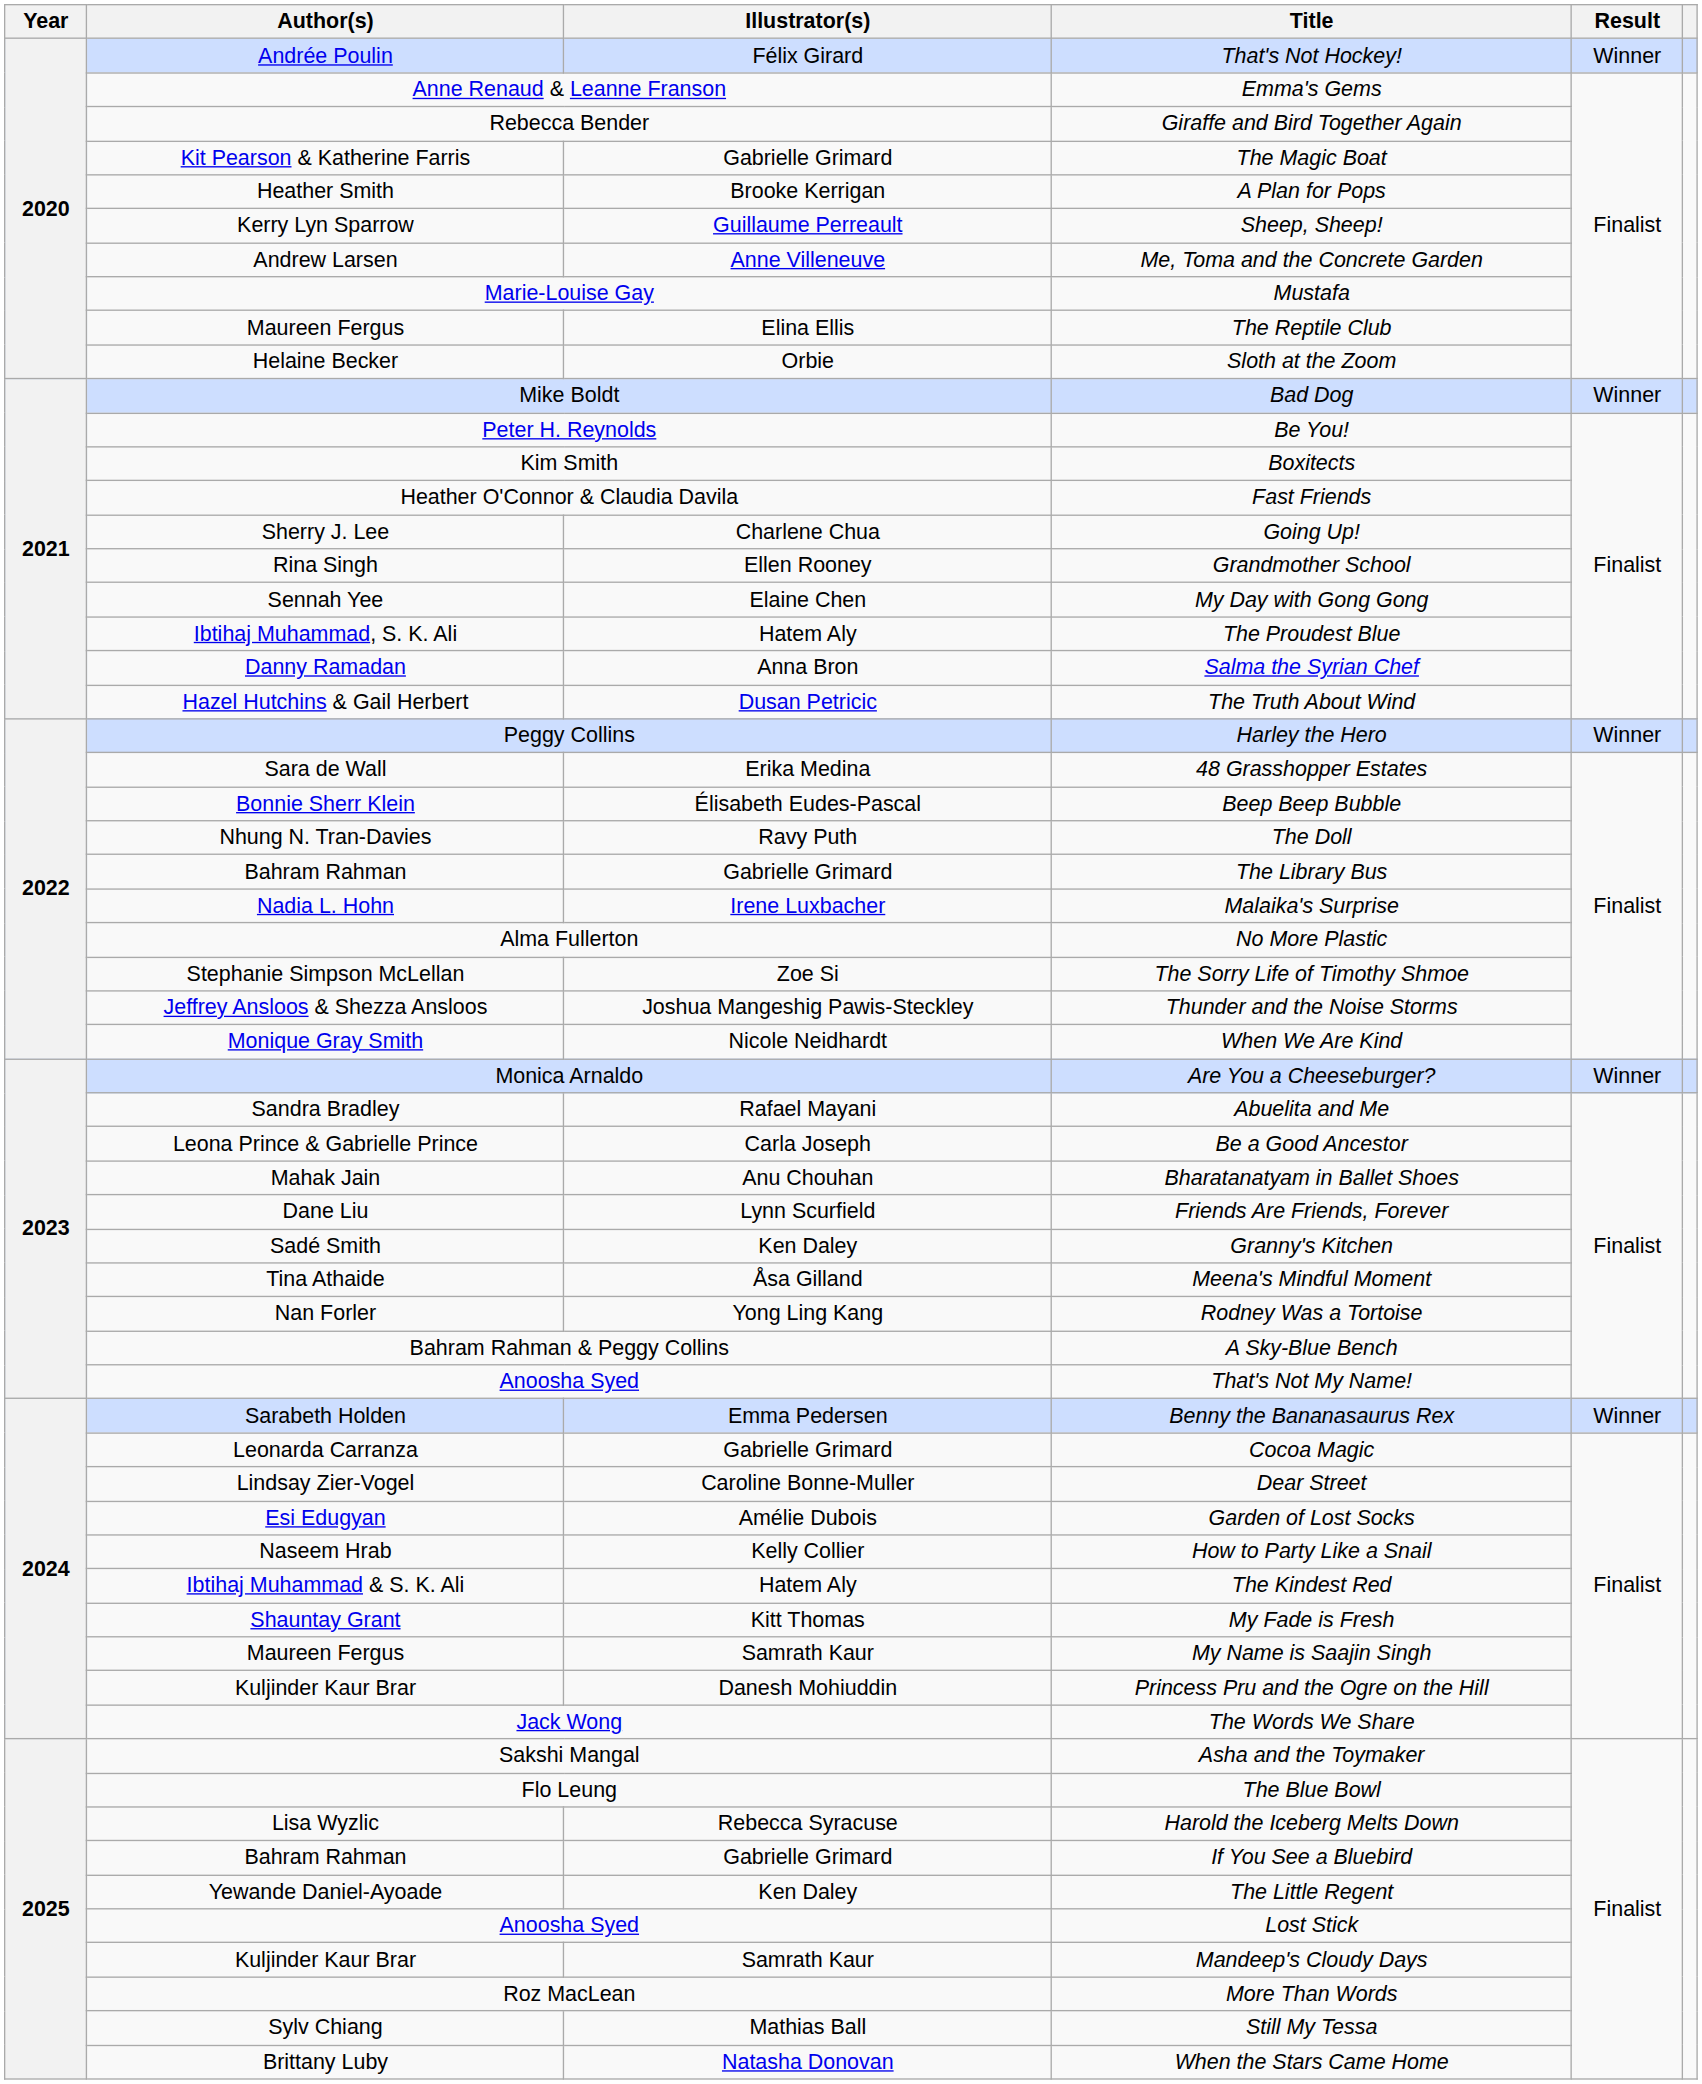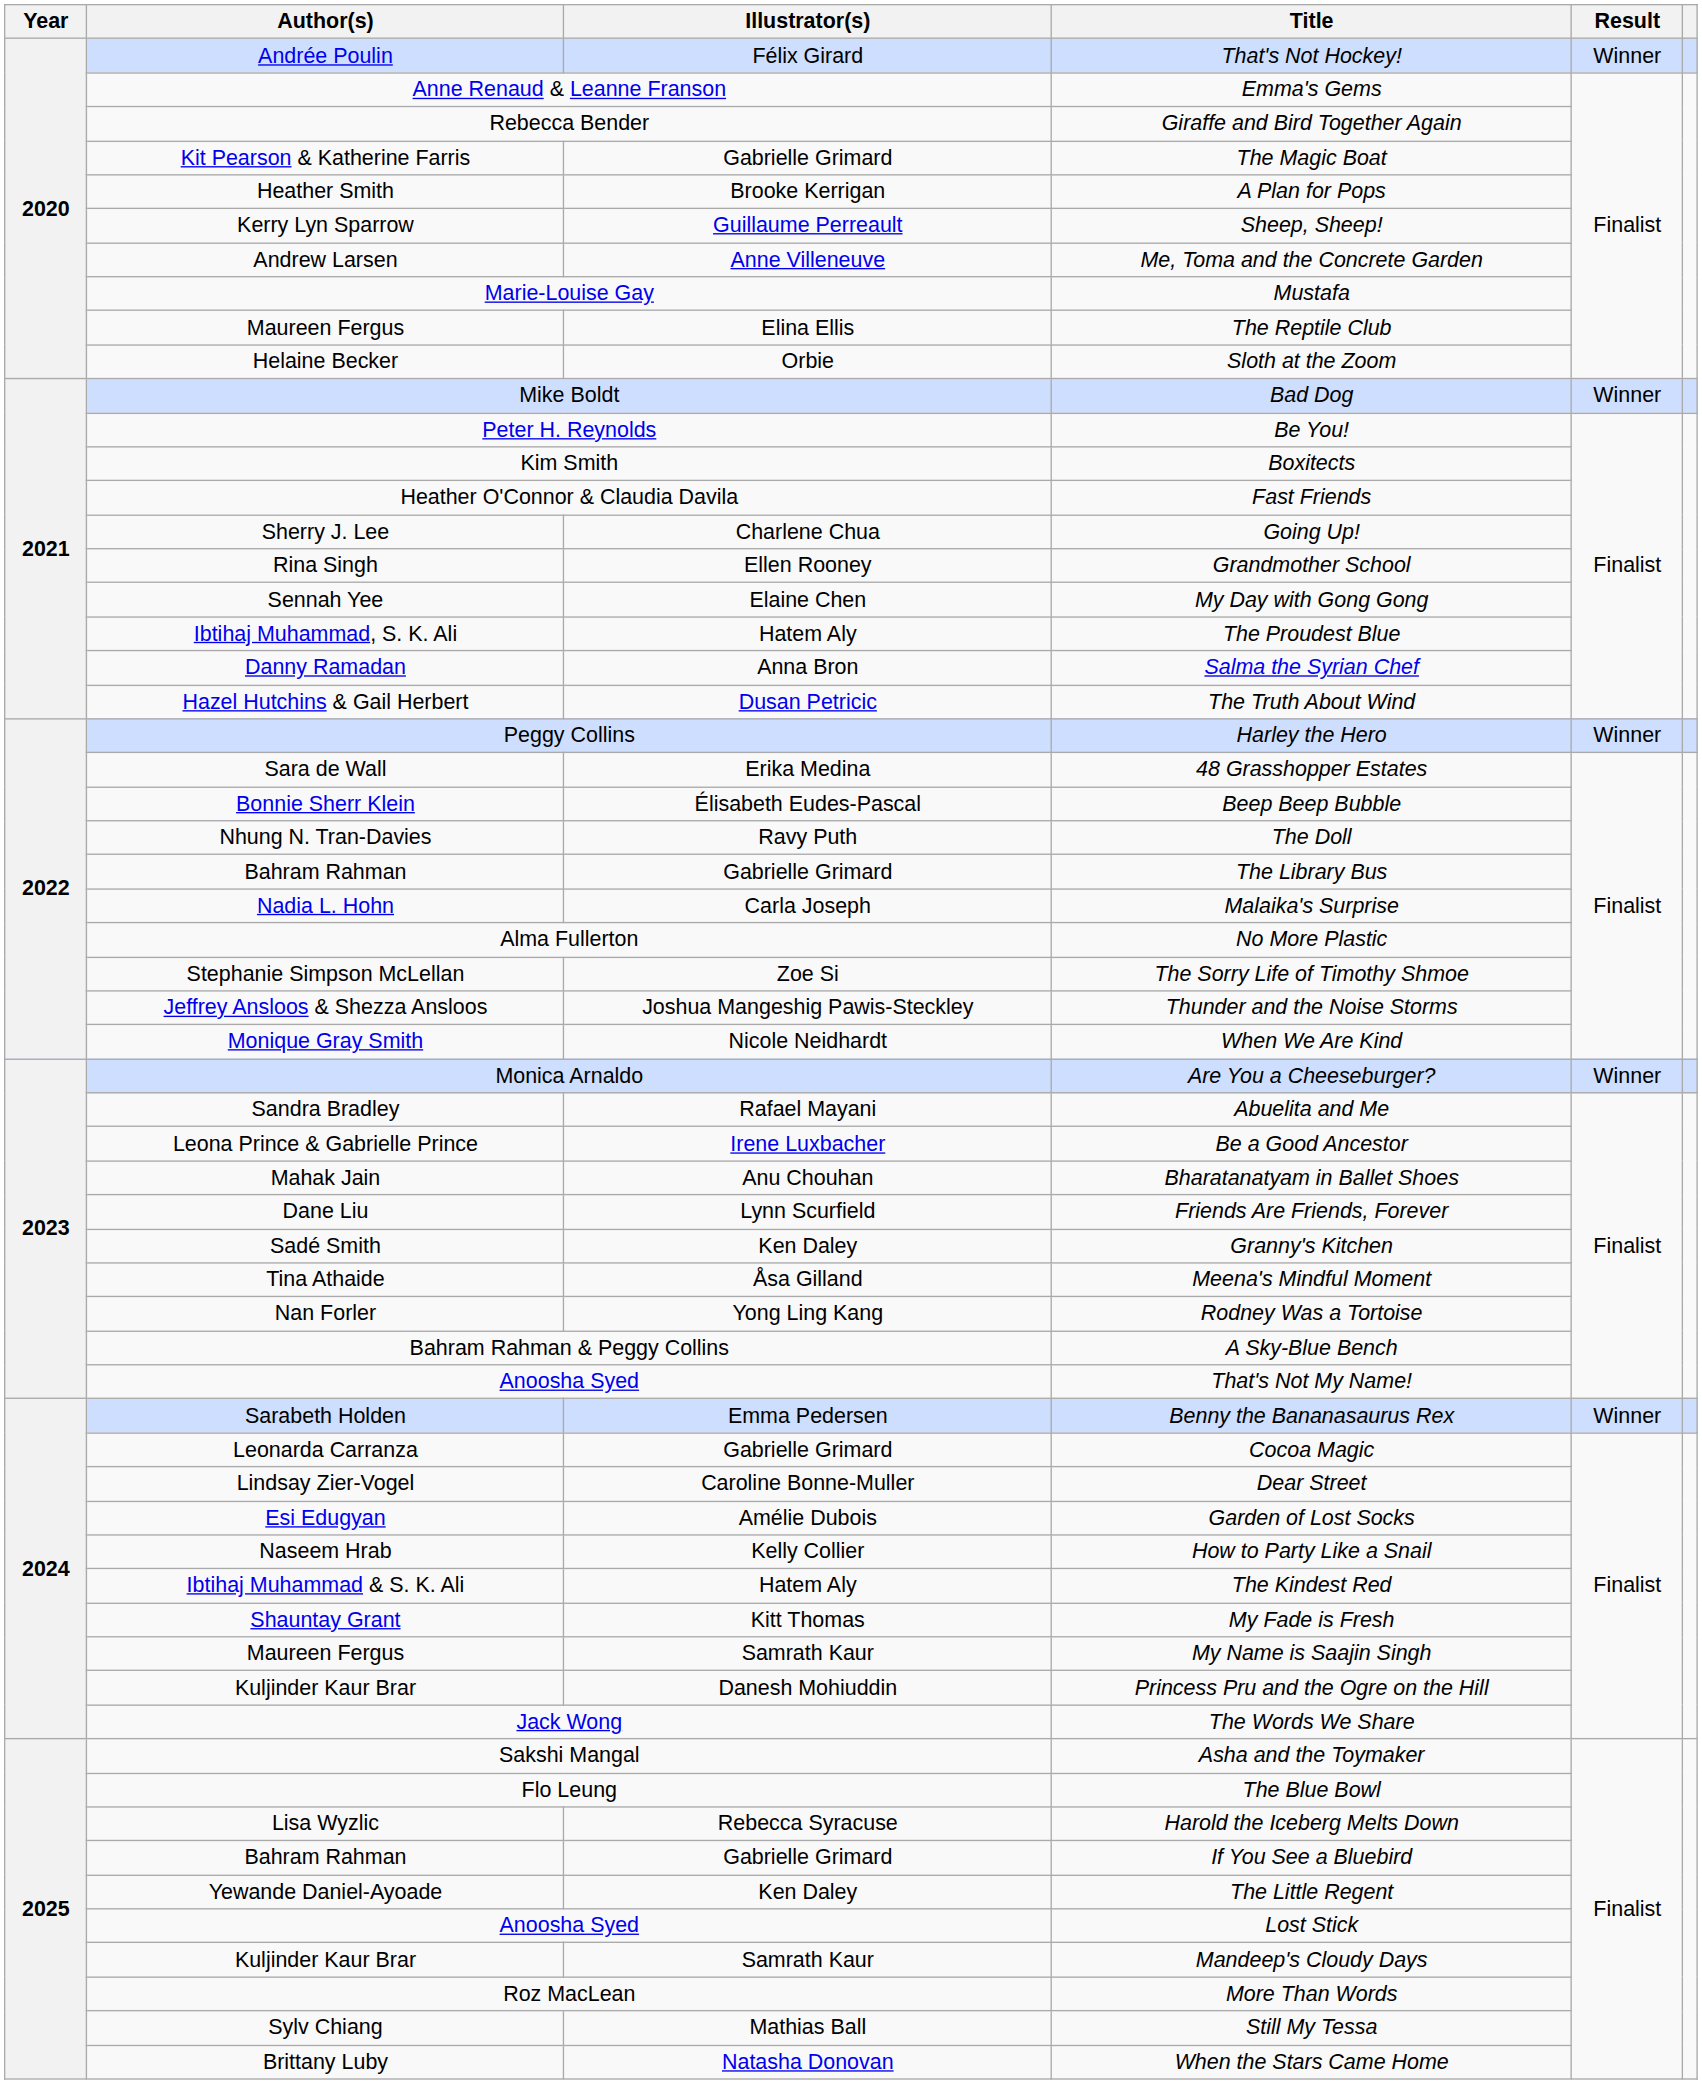Malaika's Surprise | Illustrator(s): Irene Luxbacher -> Carla Joseph
Be a Good Ancestor | Illustrator(s): Carla Joseph -> Irene Luxbacher
